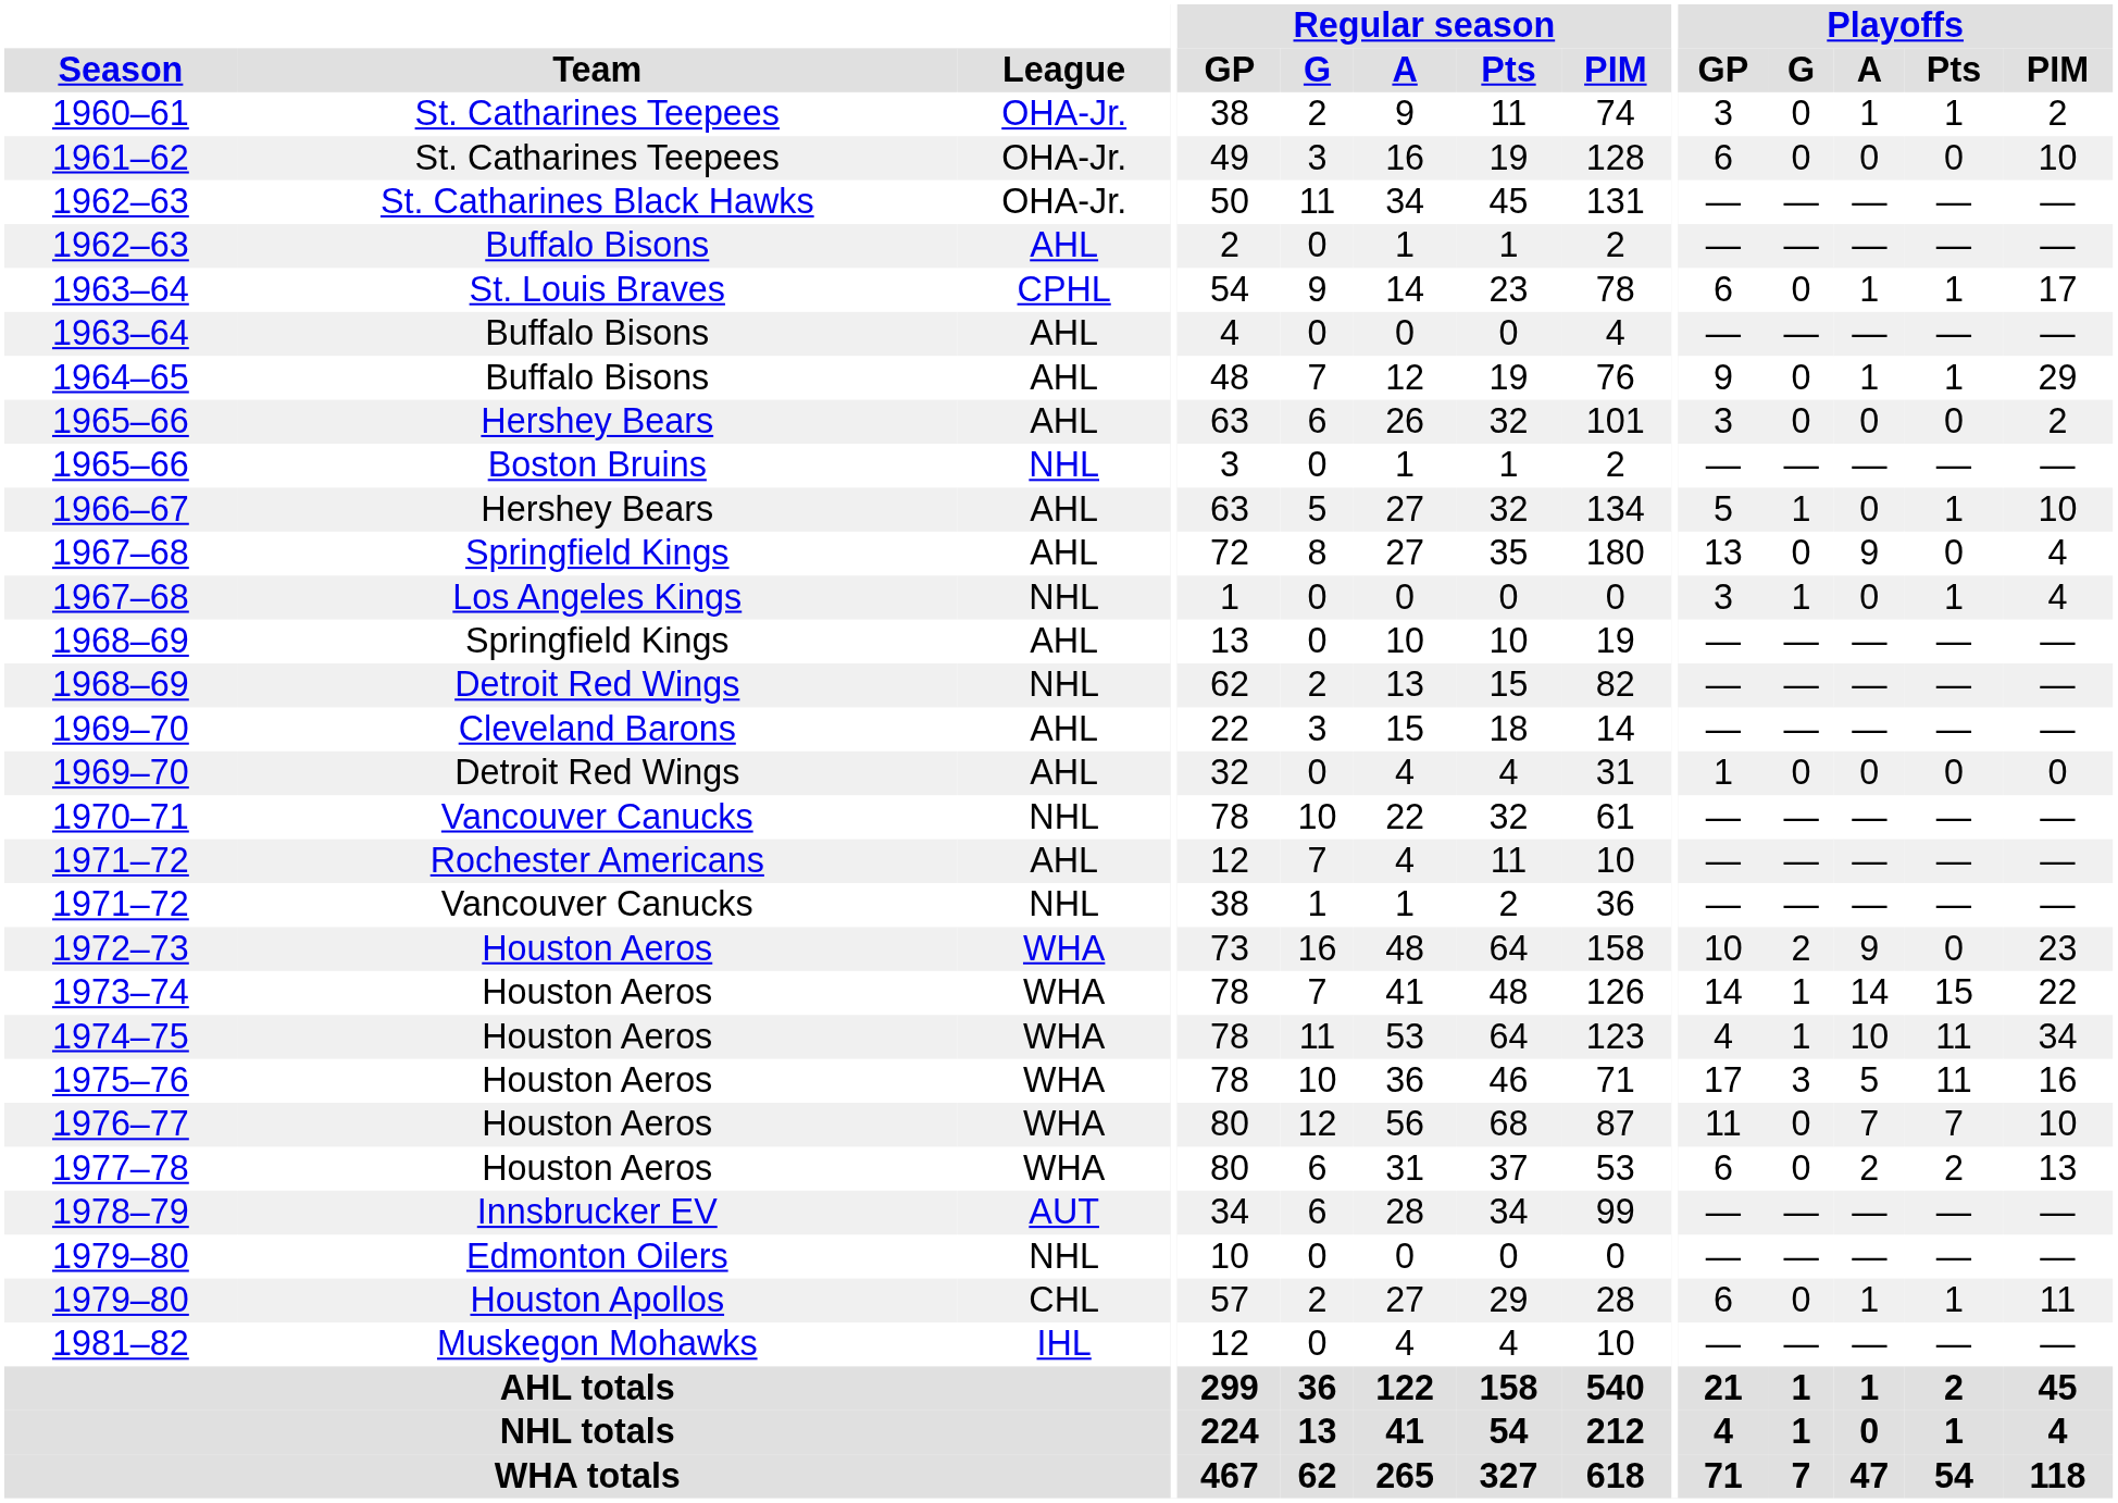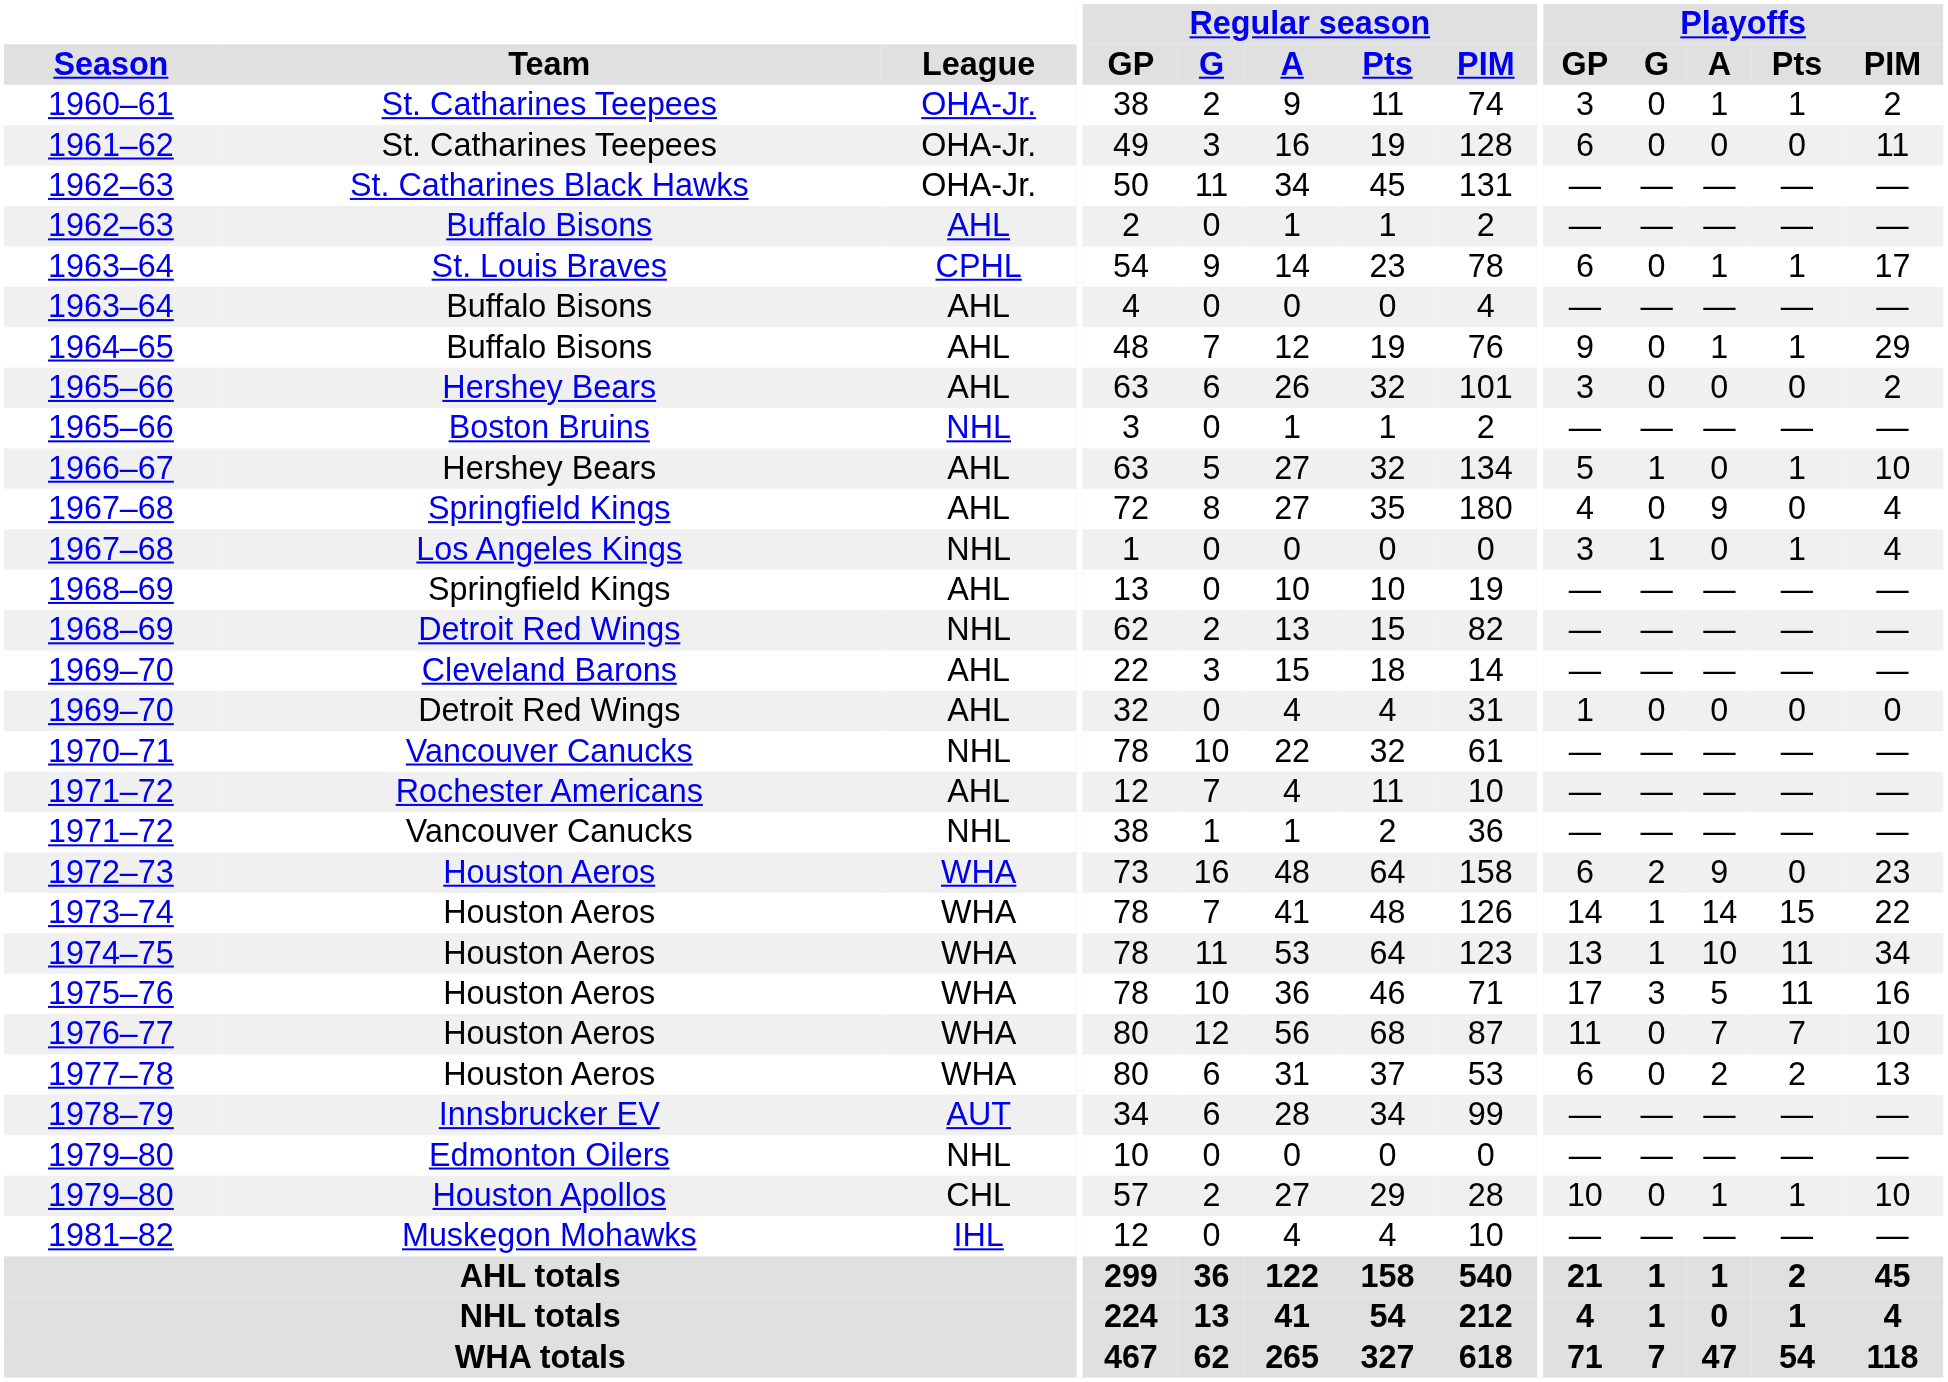1961–62 | Playoffs / PIM: 10 -> 11
1967–68 / Springfield Kings | Playoffs / GP: 13 -> 4
1972–73 | Playoffs / GP: 10 -> 6
1974–75 | Playoffs / GP: 4 -> 13
1979–80 / Houston Apollos | Playoffs / GP: 6 -> 10
1979–80 / Houston Apollos | Playoffs / PIM: 11 -> 10
